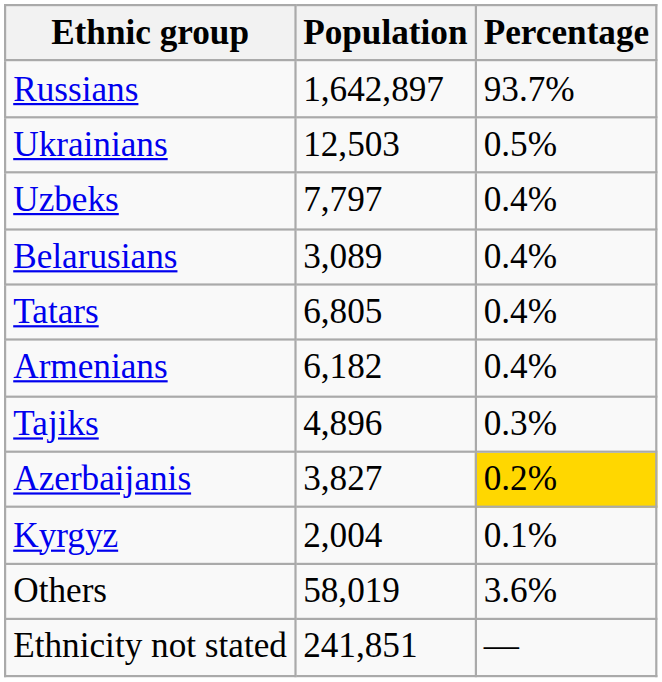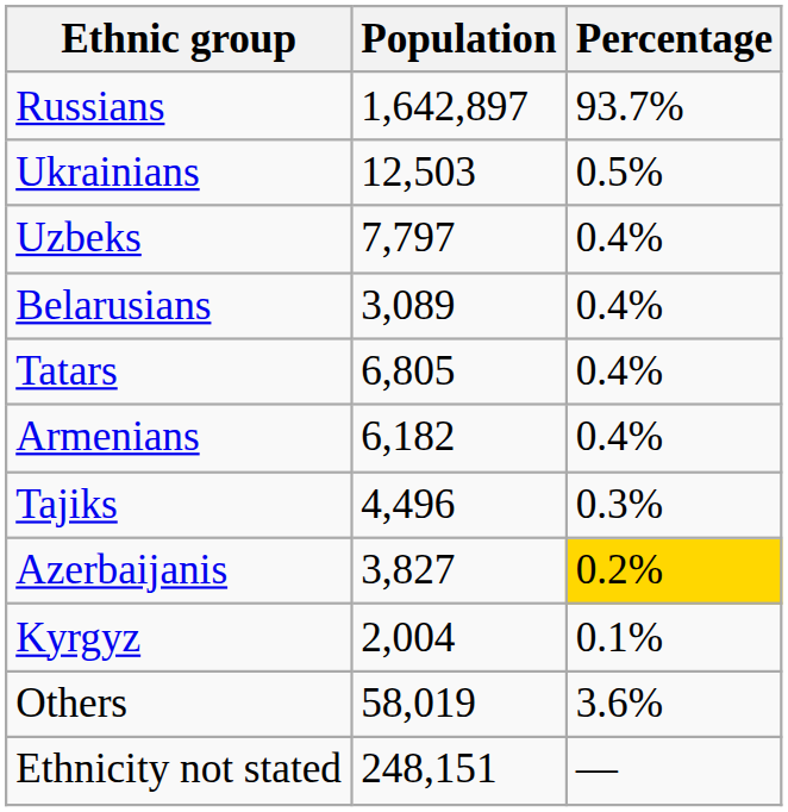Tajiks | Population: 4,896 -> 4,496
Ethnicity not stated | Population: 241,851 -> 248,151
